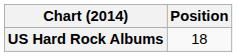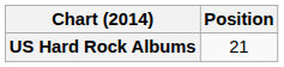US Hard Rock Albums | Position: 18 -> 21
